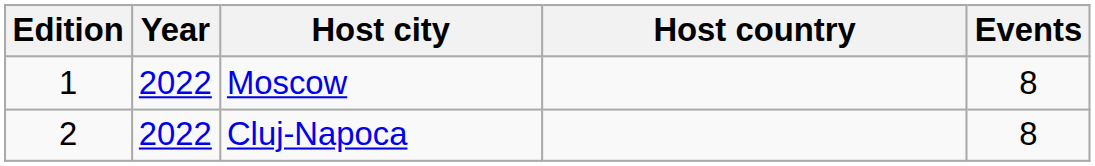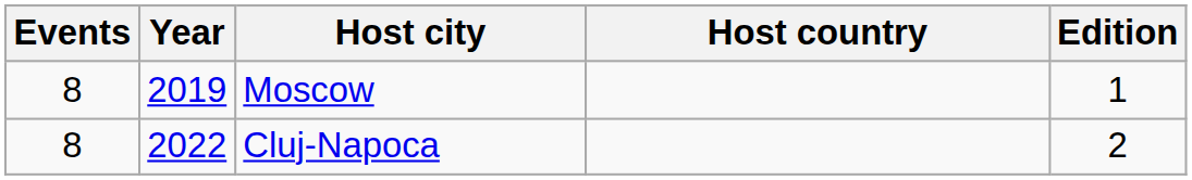columns swapped: Edition <-> Events
Moscow | Year: 2022 -> 2019
